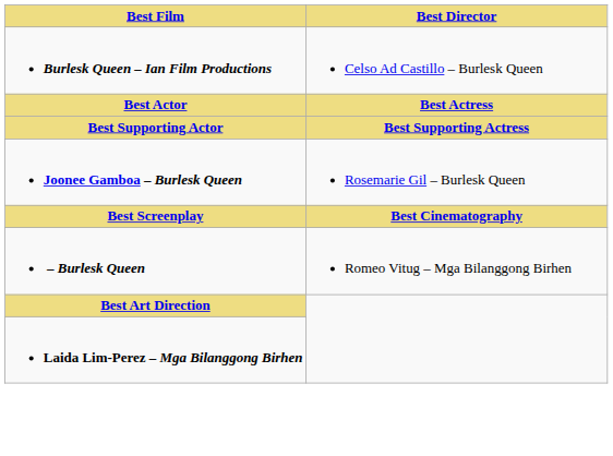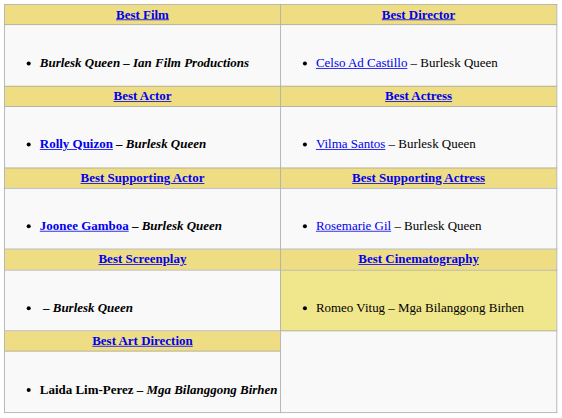+ row: Rolly Quizon – Burlesk Queen | Vilma Santos – Burlesk Queen
– Burlesk Queen | Best Director: no background -> khaki background
